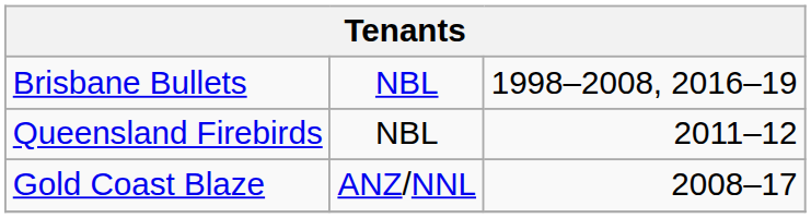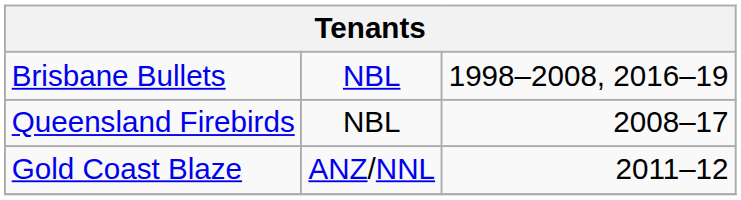Queensland Firebirds | column 3: 2011–12 -> 2008–17
Gold Coast Blaze | column 3: 2008–17 -> 2011–12
